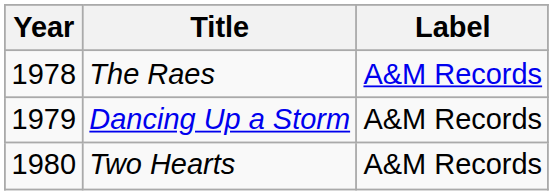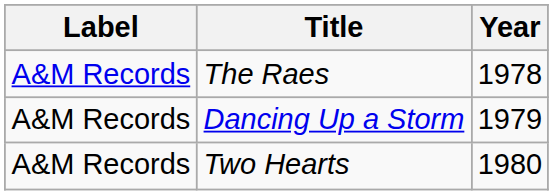columns swapped: Year <-> Label
